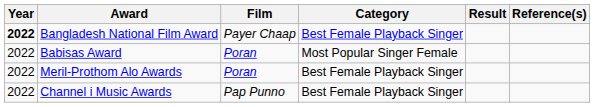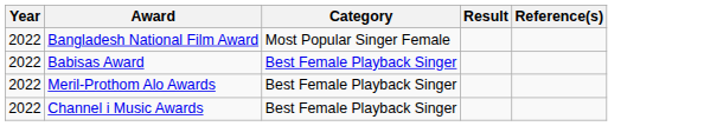- column: Film | Payer Chaap | Poran | Poran | Pap Punno
Bangladesh National Film Award | Year: bold -> normal
Bangladesh National Film Award | Category: Best Female Playback Singer -> Most Popular Singer Female
Babisas Award | Category: Most Popular Singer Female -> Best Female Playback Singer
